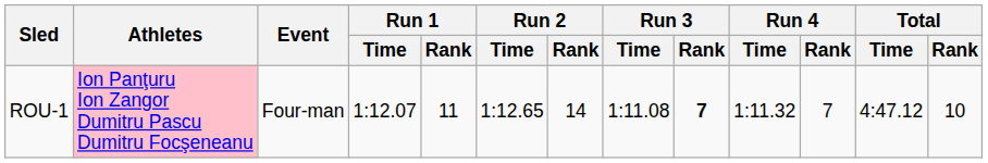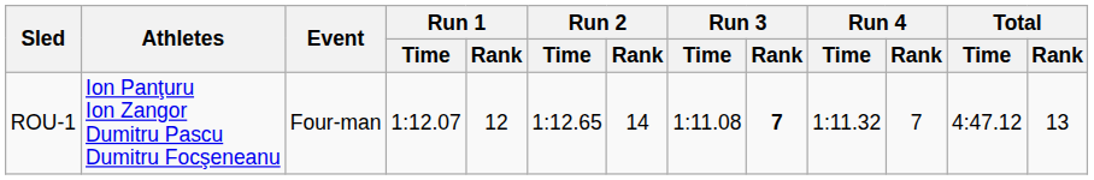ROU-1 | Athletes: pink background -> no background
ROU-1 | Run 1 / Rank: 11 -> 12
ROU-1 | Total / Rank: 10 -> 13
